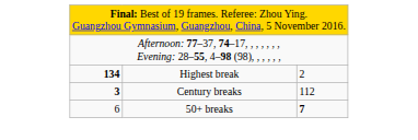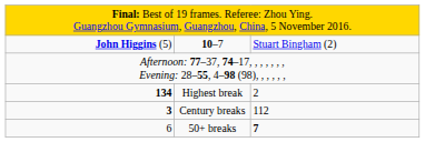+ row: John Higgins (5) | 10–7 | Stuart Bingham (2)
